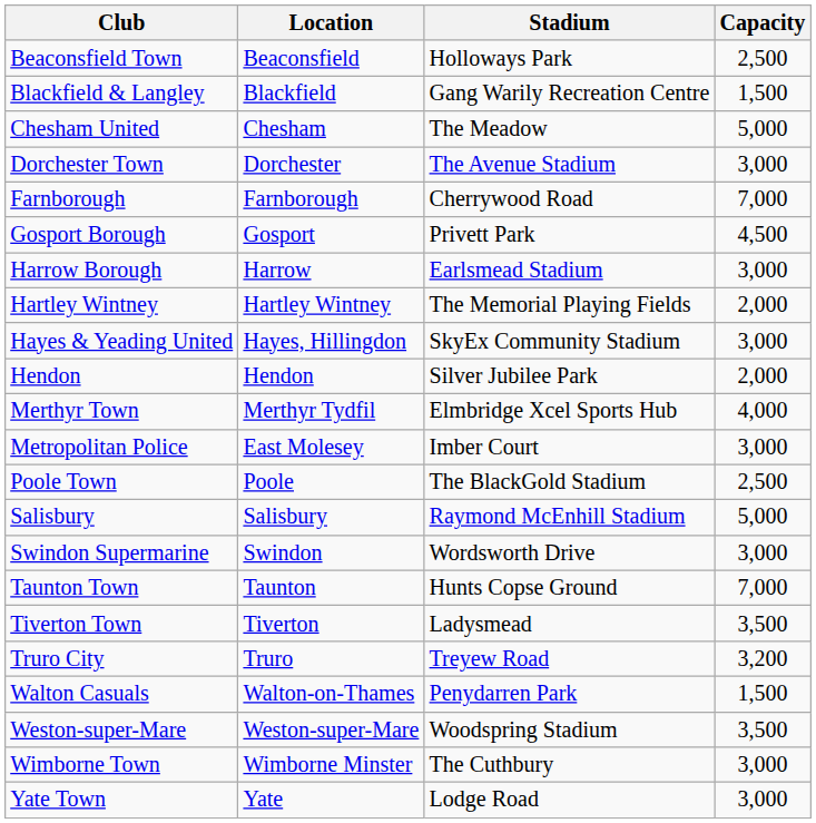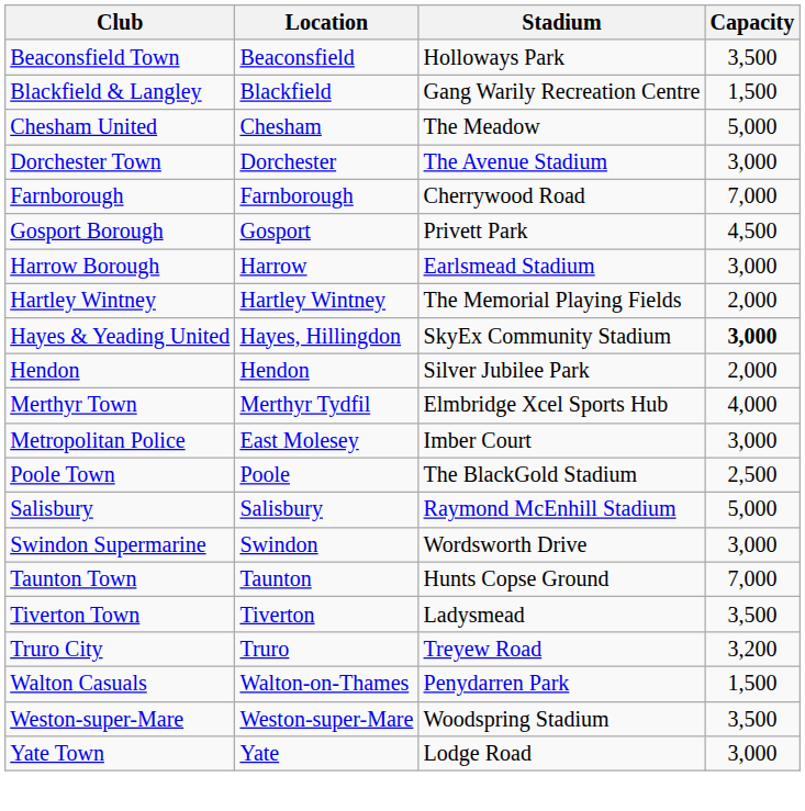Beaconsfield Town | Capacity: 2,500 -> 3,500
Hayes & Yeading United | Capacity: normal -> bold
- row: Wimborne Town | Wimborne Minster | The Cuthbury | 3,000
